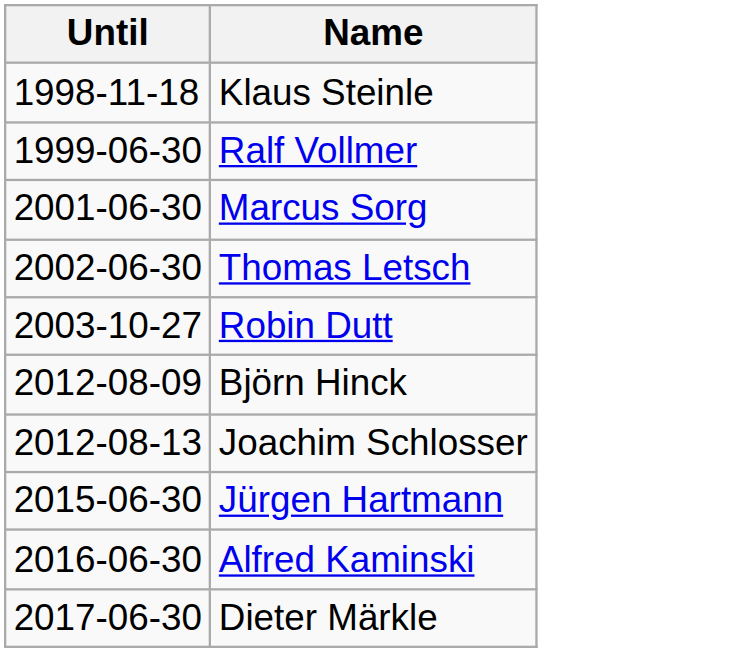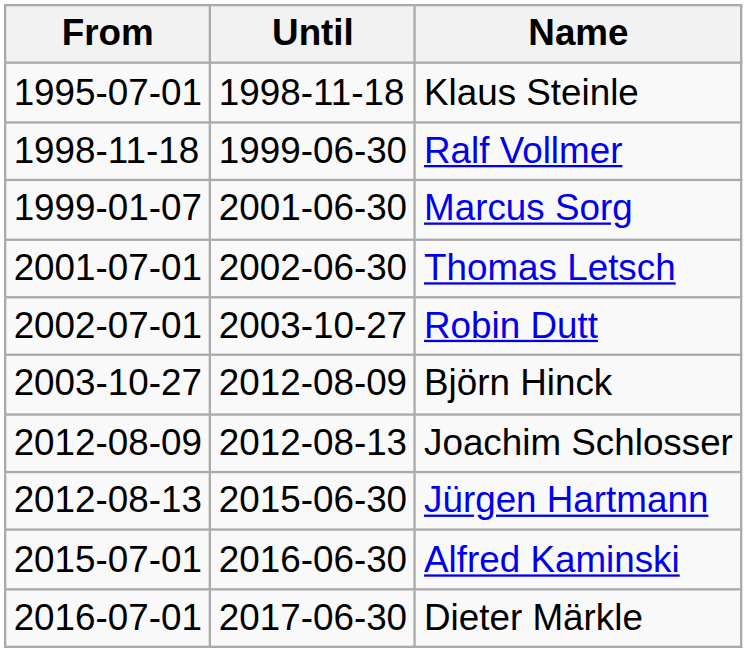+ column: From | 1995-07-01 | 1998-11-18 | 1999-01-07 | 2001-07-01 | 2002-07-01 | 2003-10-27 | 2012-08-09 | 2012-08-13 | 2015-07-01 | 2016-07-01
